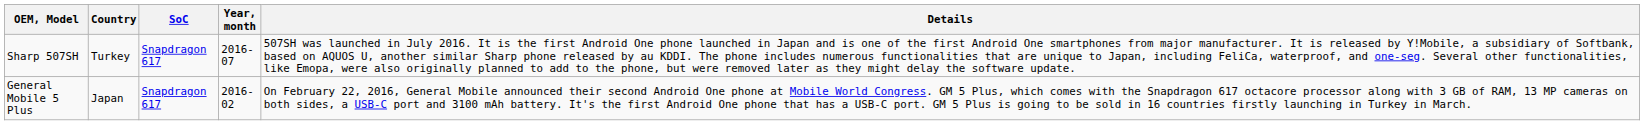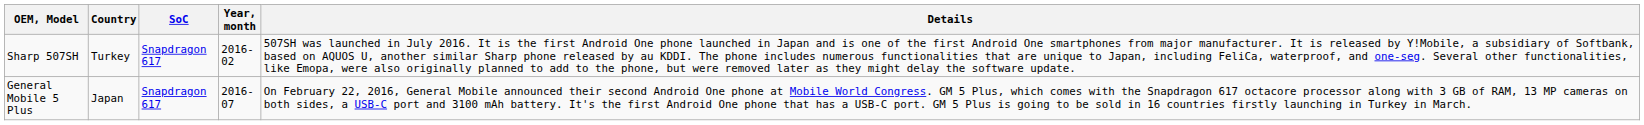Sharp 507SH | Year, month: 2016-07 -> 2016-02
General Mobile 5 Plus | Year, month: 2016-02 -> 2016-07
